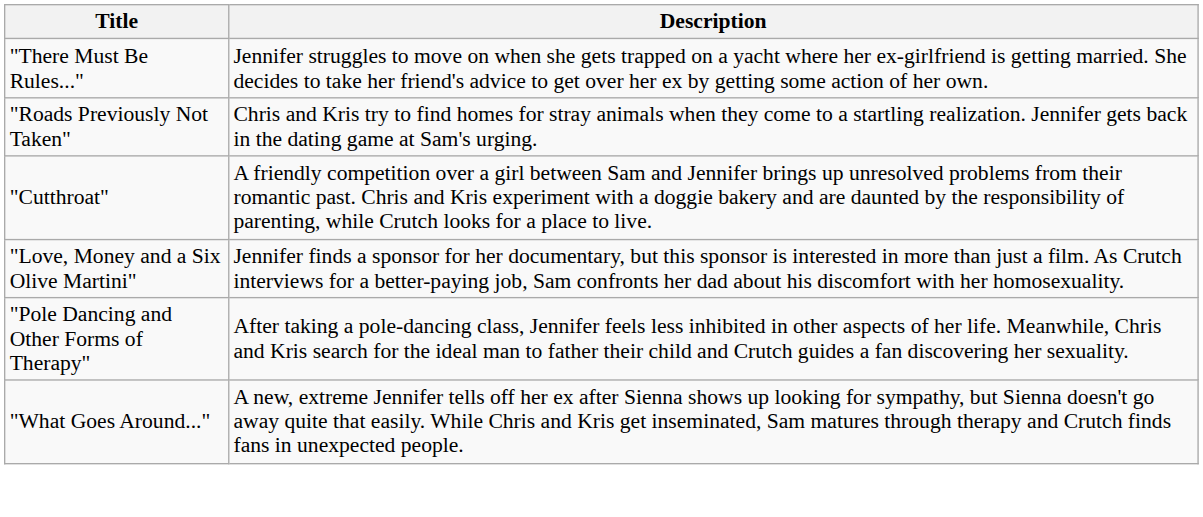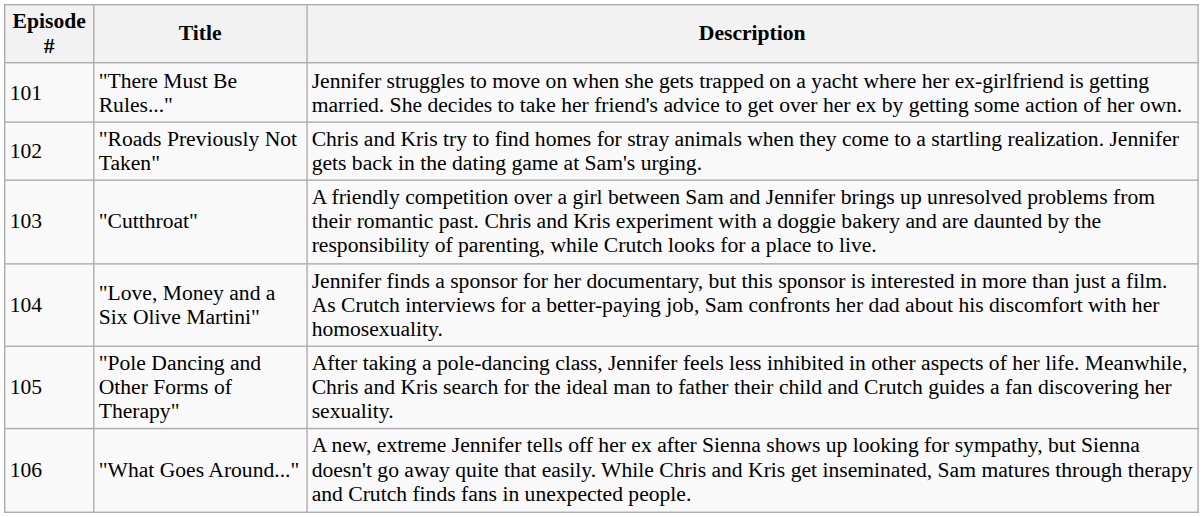+ column: Episode # | 101 | 102 | 103 | 104 | 105 | 106
